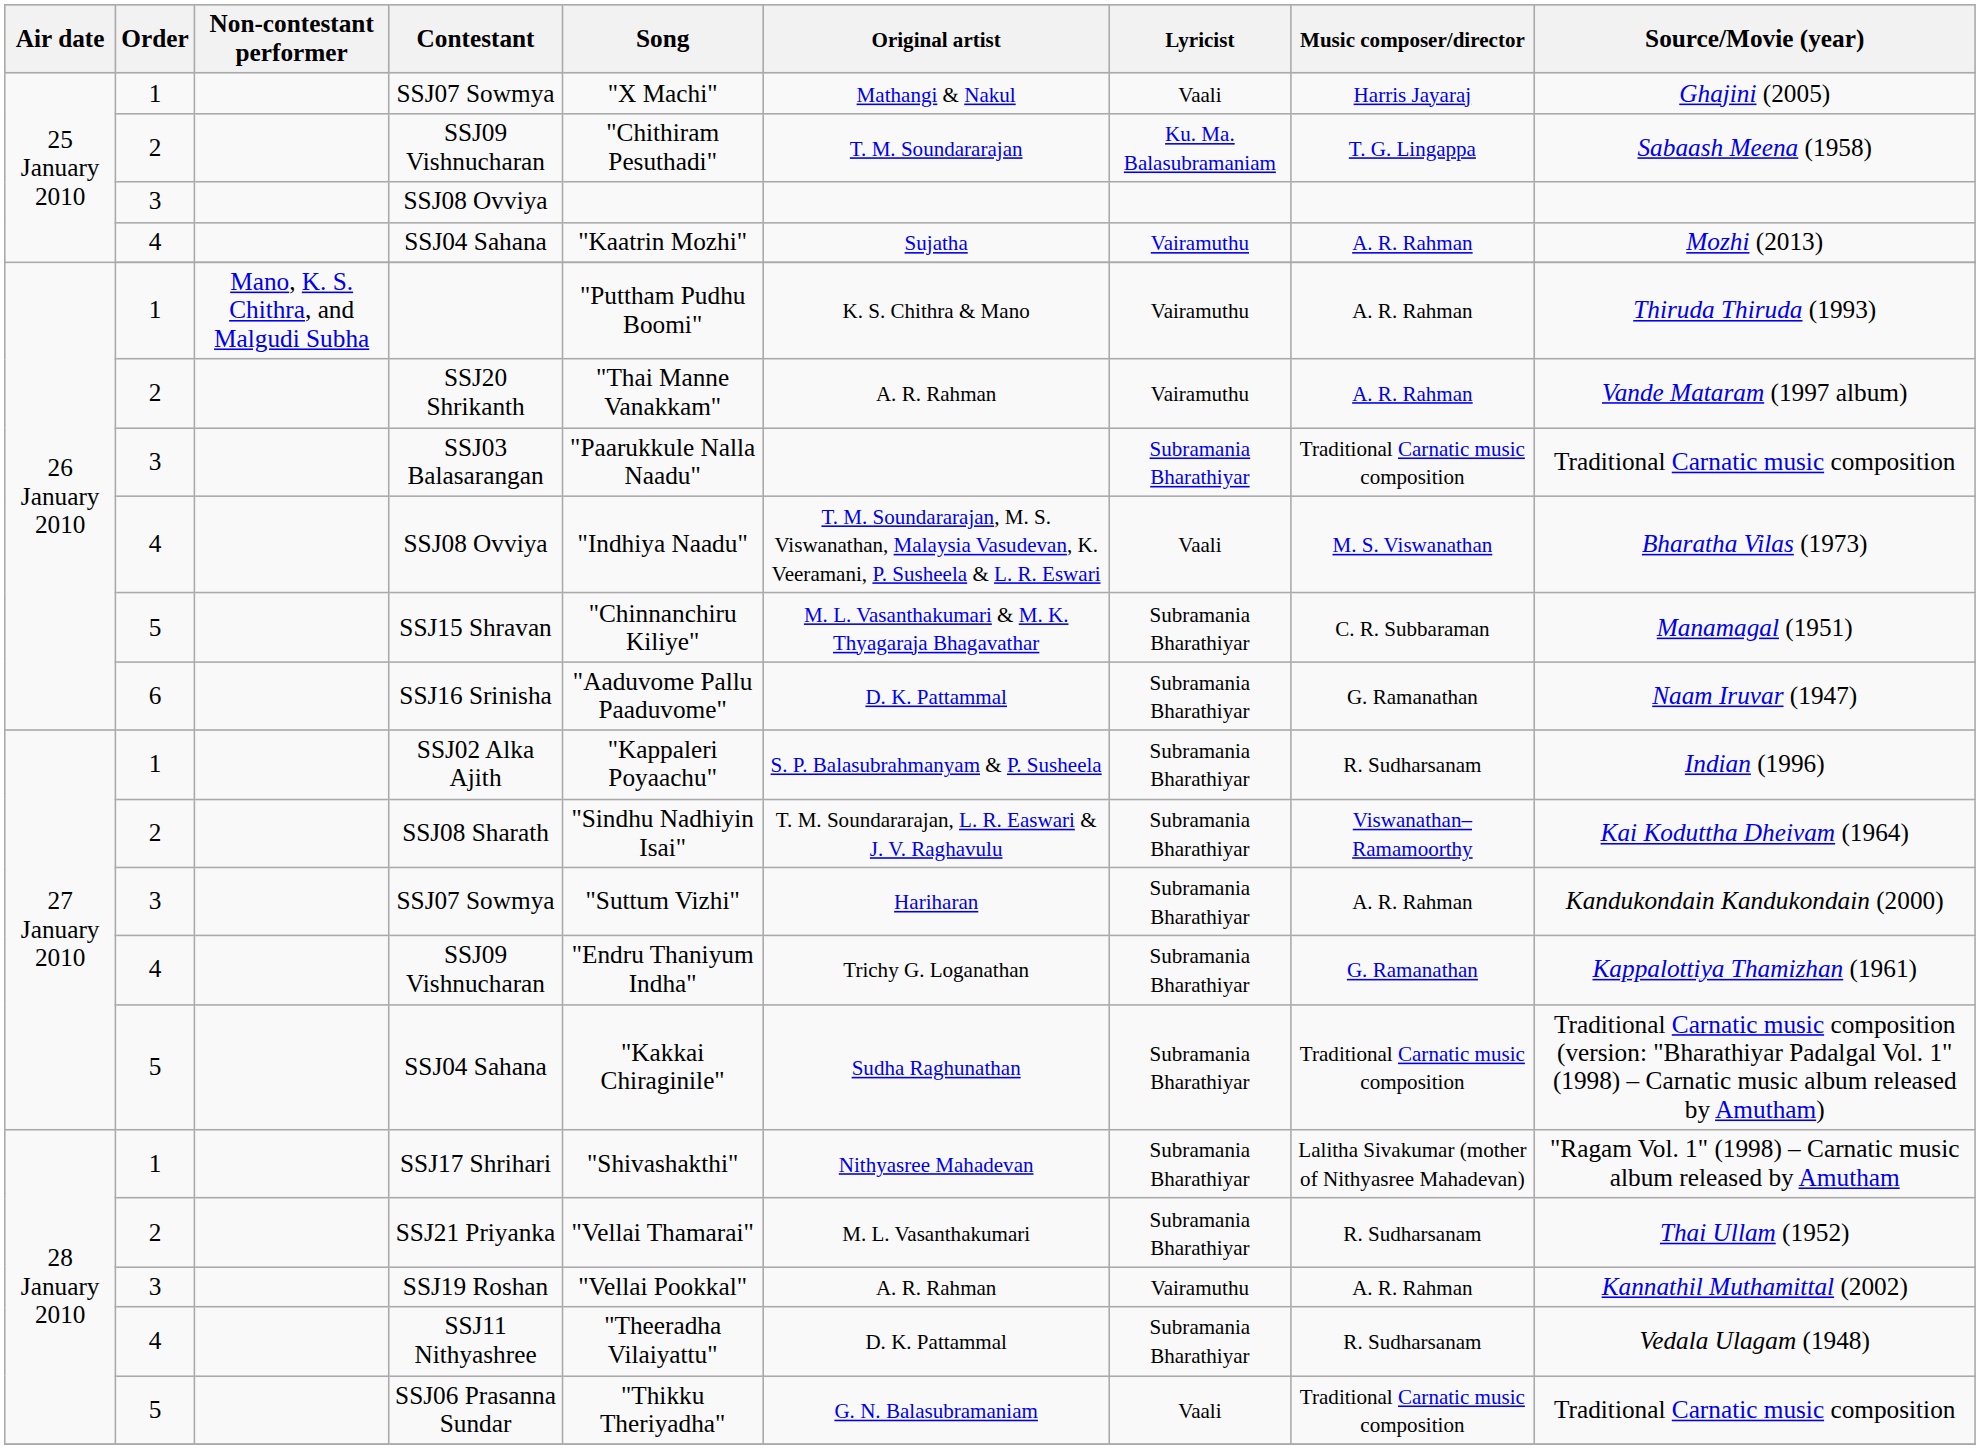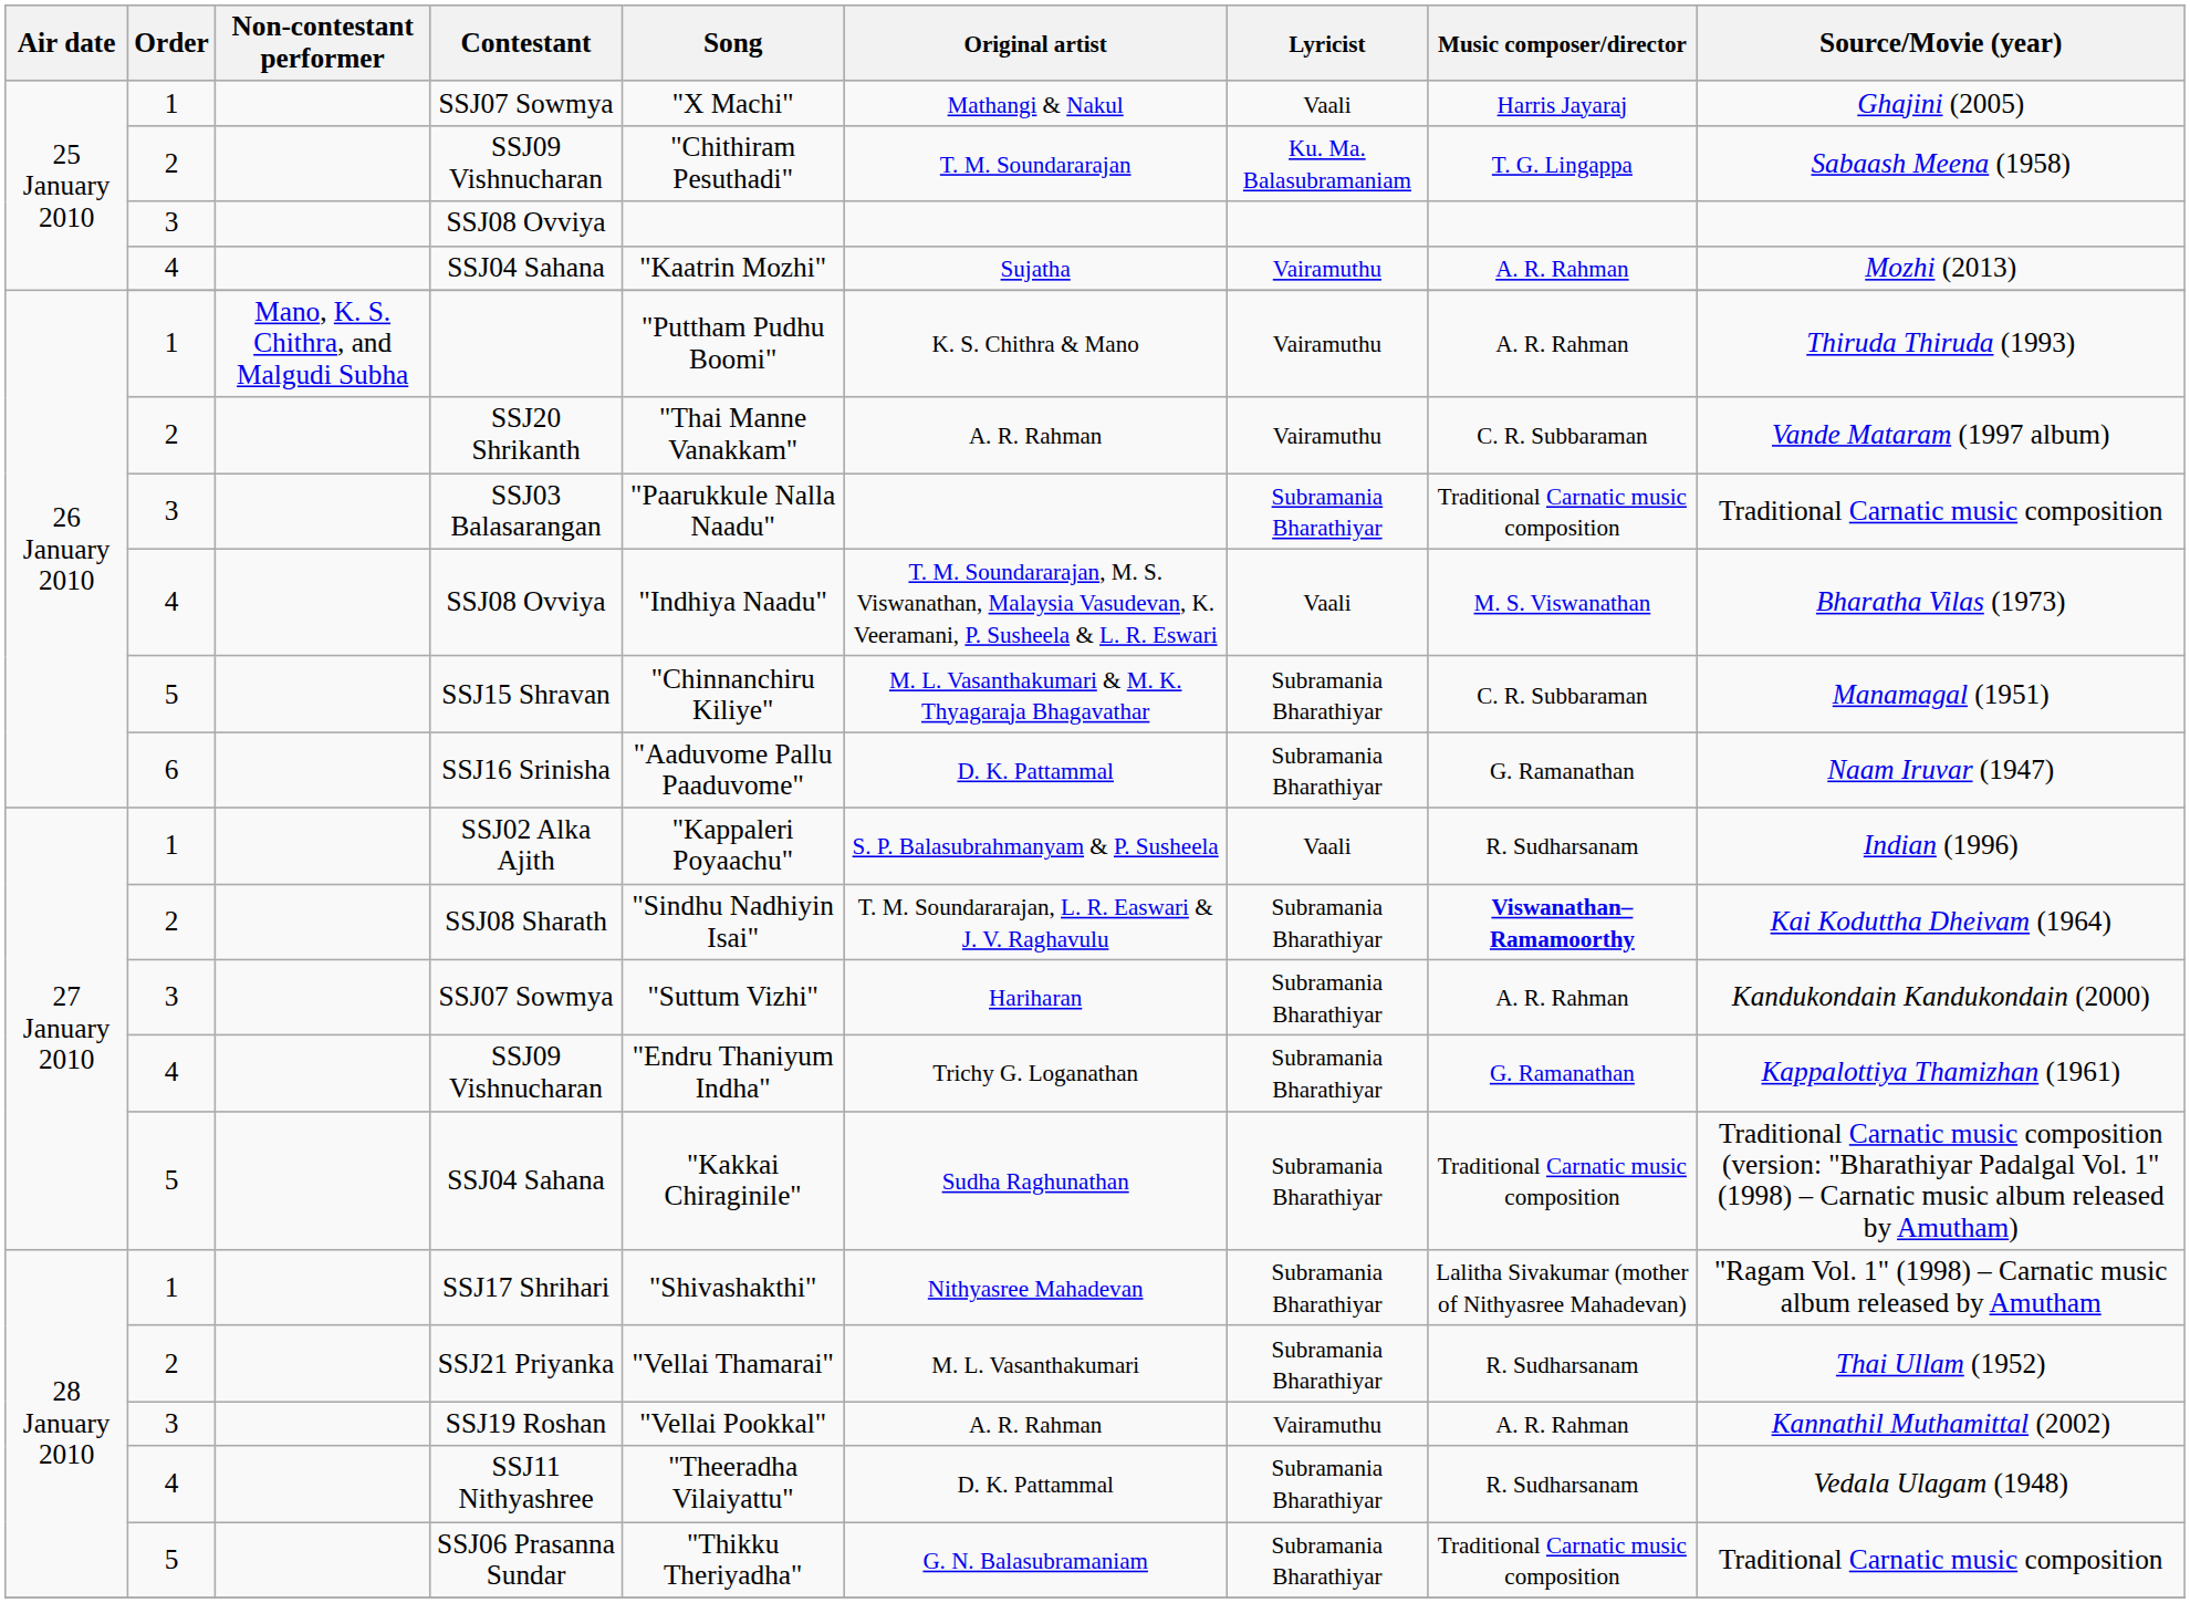SSJ20 Shrikanth | Music composer/director: A. R. Rahman -> C. R. Subbaraman
SSJ02 Alka Ajith | Lyricist: Subramania Bharathiyar -> Vaali
SSJ08 Sharath | Music composer/director: normal -> bold
SSJ06 Prasanna Sundar | Lyricist: Vaali -> Subramania Bharathiyar
